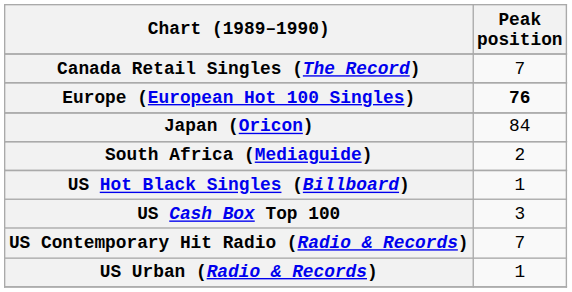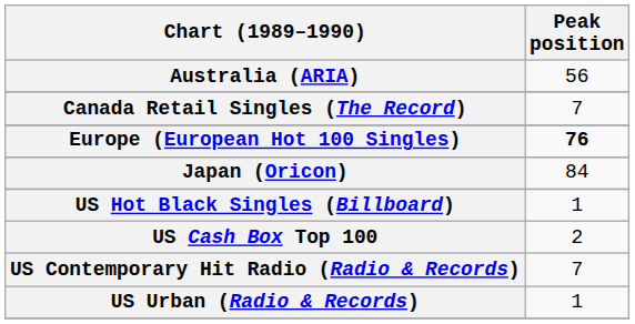+ row: Australia (ARIA) | 56
- row: South Africa (Mediaguide) | 2
US Cash Box Top 100 | Peak position: 3 -> 2
